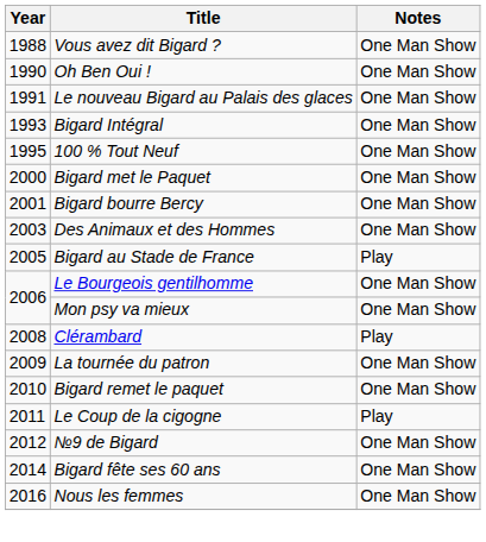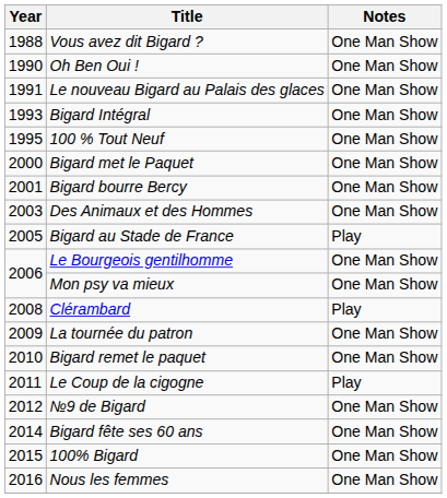+ row: 2015 | 100% Bigard | One Man Show
